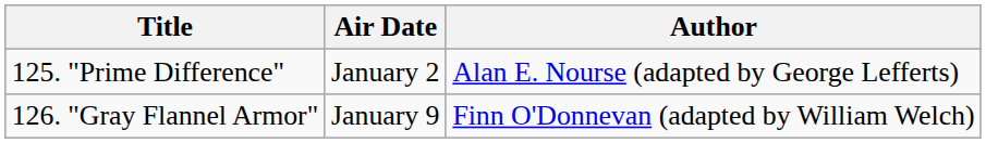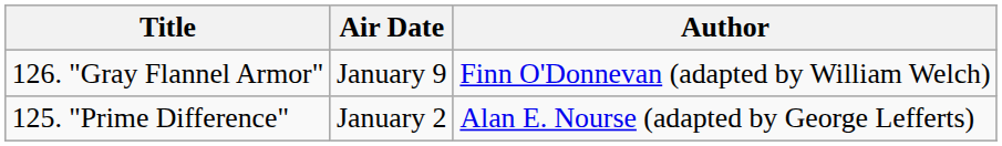rows swapped: 125. "Prime Difference" <-> 126. "Gray Flannel Armor"
